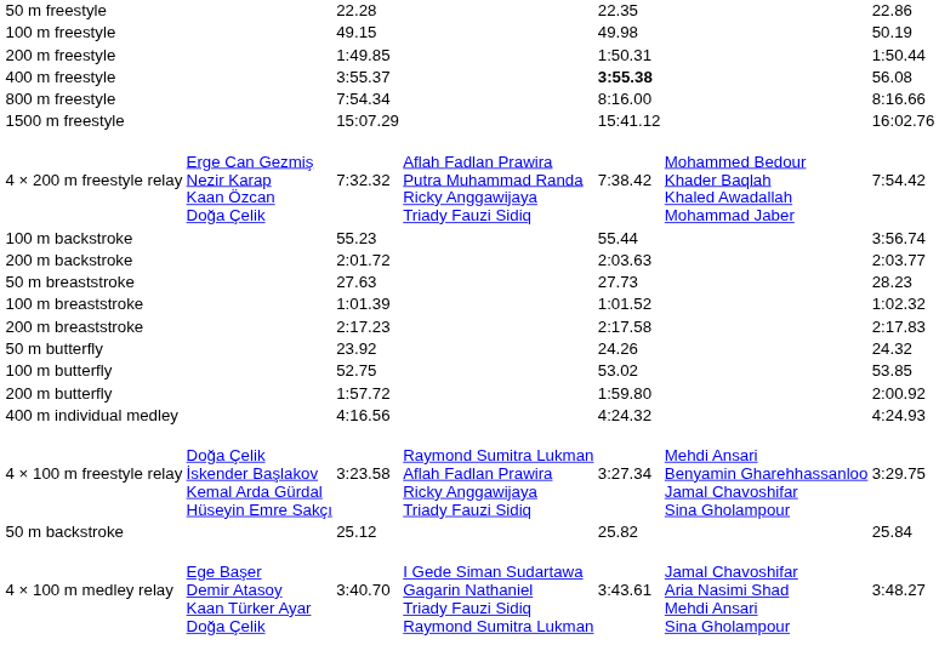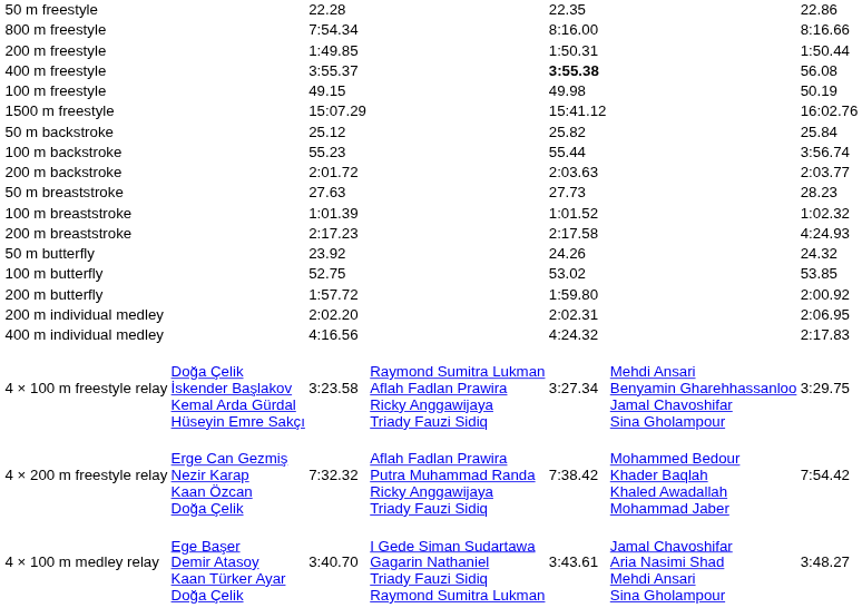rows swapped: 100 m freestyle <-> 800 m freestyle
rows swapped: 50 m backstroke <-> 4 × 200 m freestyle relay
200 m breaststroke | column 7: 2:17.83 -> 4:24.93
+ row: 200 m individual medley | 2:02.20 | 2:02.31 | 2:06.95
400 m individual medley | column 7: 4:24.93 -> 2:17.83
